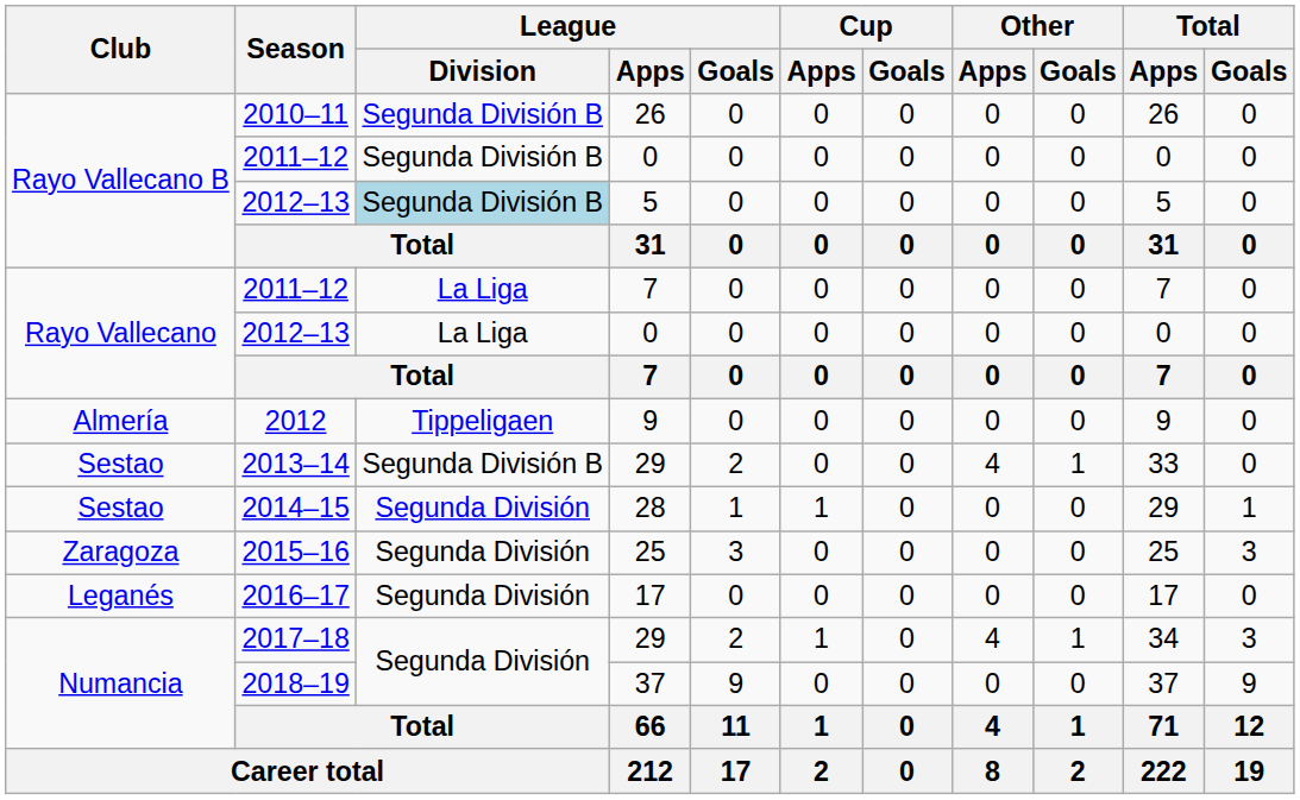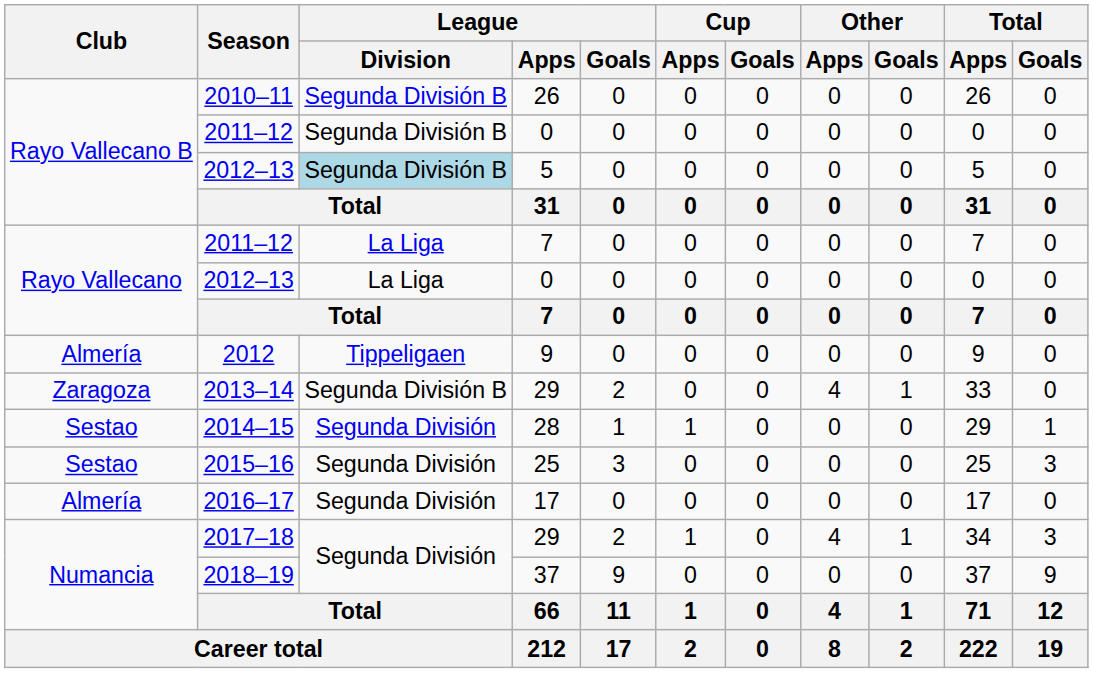2013–14 | Club: Sestao -> Zaragoza
2015–16 | Club: Zaragoza -> Sestao
2016–17 | Club: Leganés -> Almería
